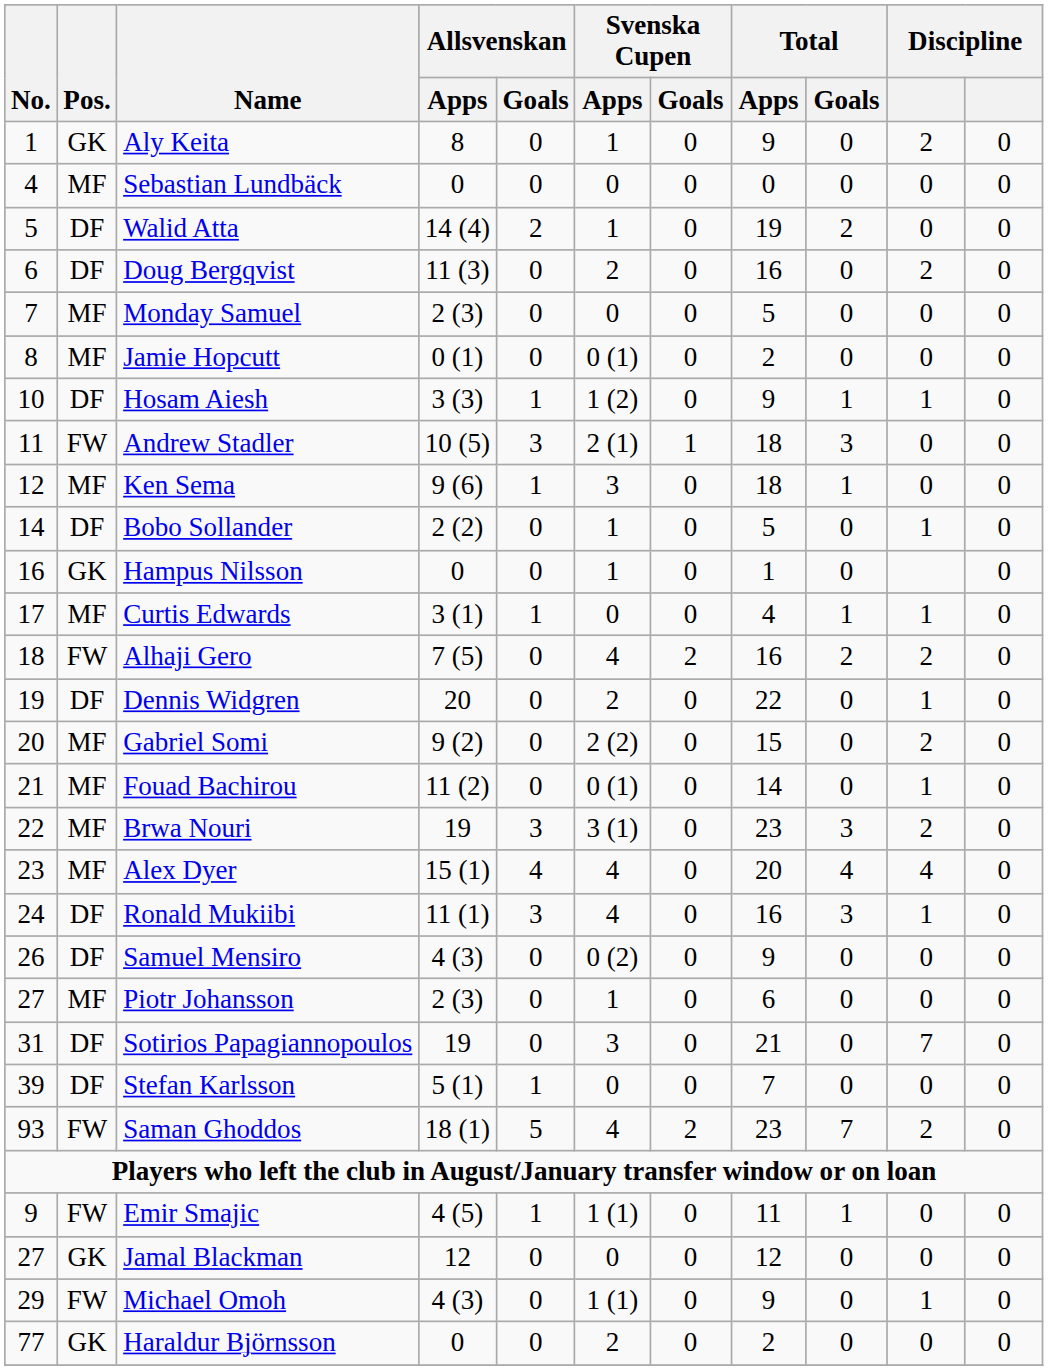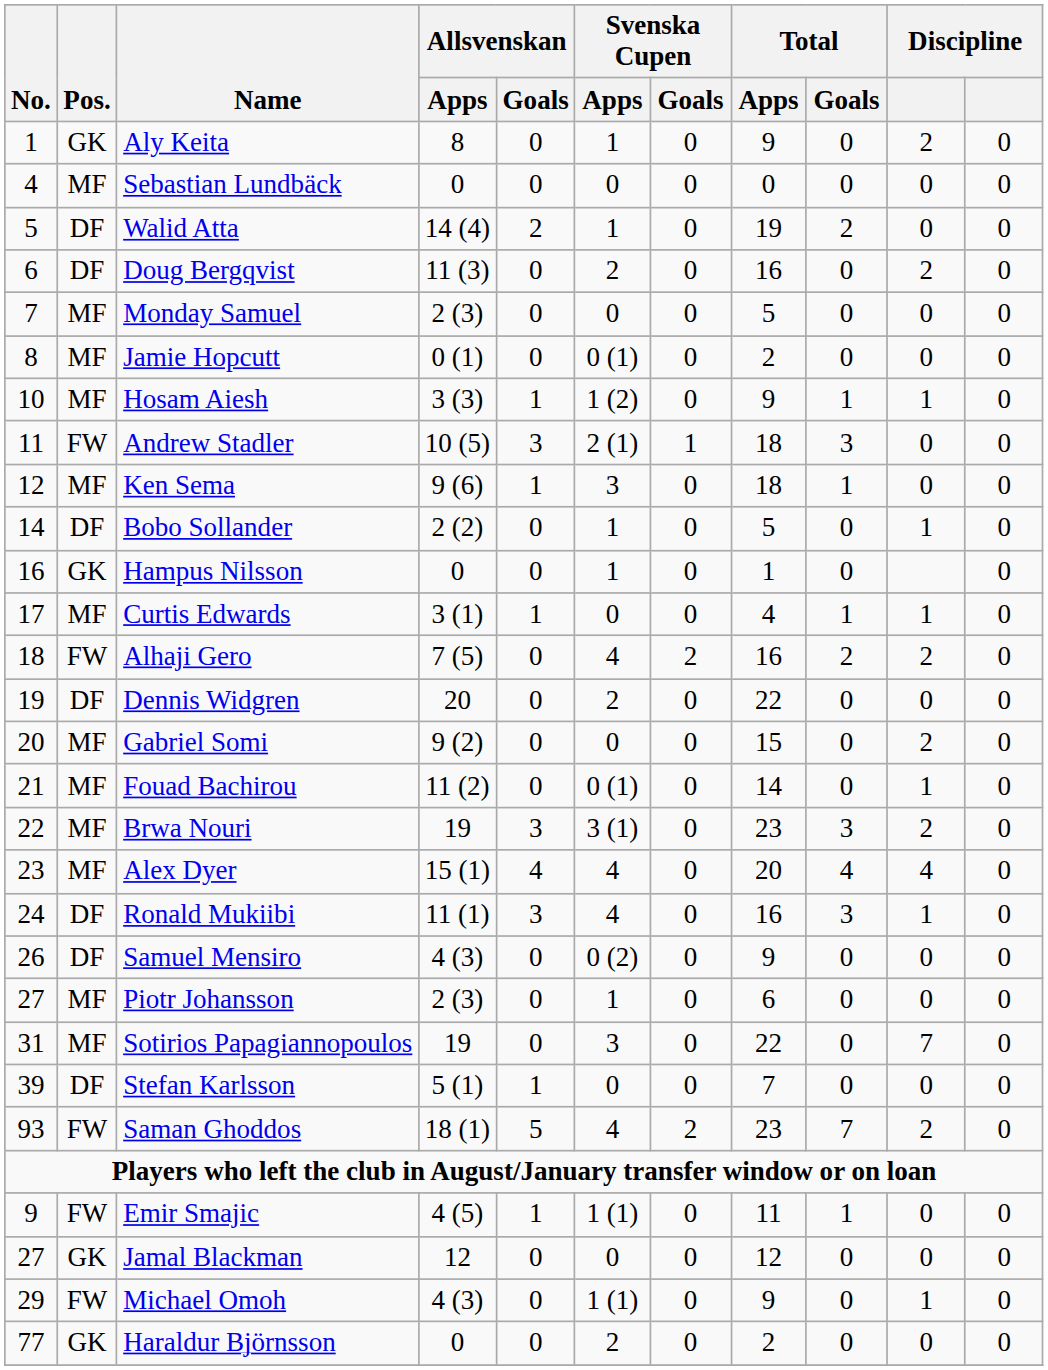Hosam Aiesh | Pos.: DF -> MF
Dennis Widgren | column 10: 1 -> 0
Gabriel Somi | Svenska Cupen / Apps: 2 (2) -> 0
Sotirios Papagiannopoulos | Pos.: DF -> MF
Sotirios Papagiannopoulos | Total / Apps: 21 -> 22
